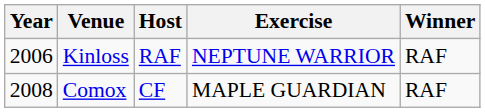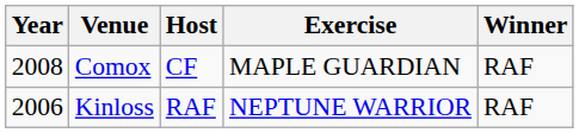rows swapped: Kinloss <-> Comox
